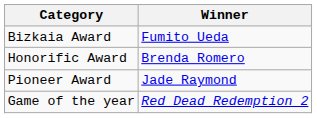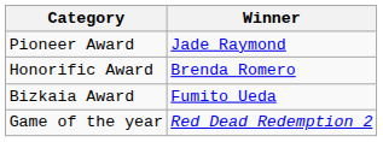rows swapped: Bizkaia Award <-> Pioneer Award
